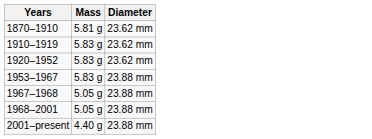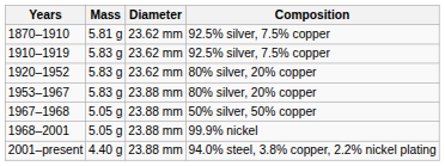+ column: Composition | 92.5% silver, 7.5% copper | 92.5% silver, 7.5% copper | 80% silver, 20% copper | 80% silver, 20% copper | 50% silver, 50% copper | 99.9% nickel | 94.0% steel, 3.8% copper, 2.2% nickel plating
